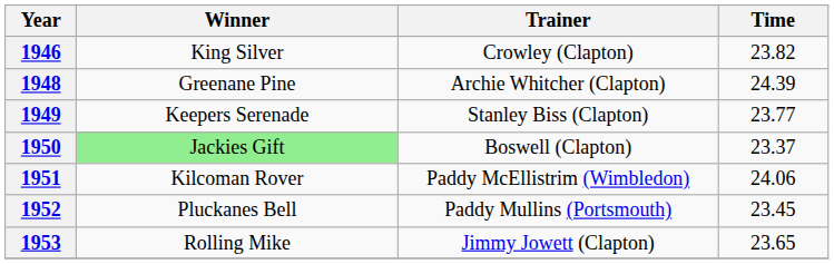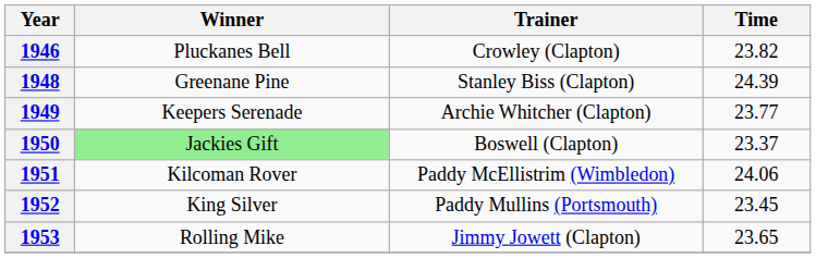1946 | Winner: King Silver -> Pluckanes Bell
1948 | Trainer: Archie Whitcher (Clapton) -> Stanley Biss (Clapton)
1949 | Trainer: Stanley Biss (Clapton) -> Archie Whitcher (Clapton)
1952 | Winner: Pluckanes Bell -> King Silver
